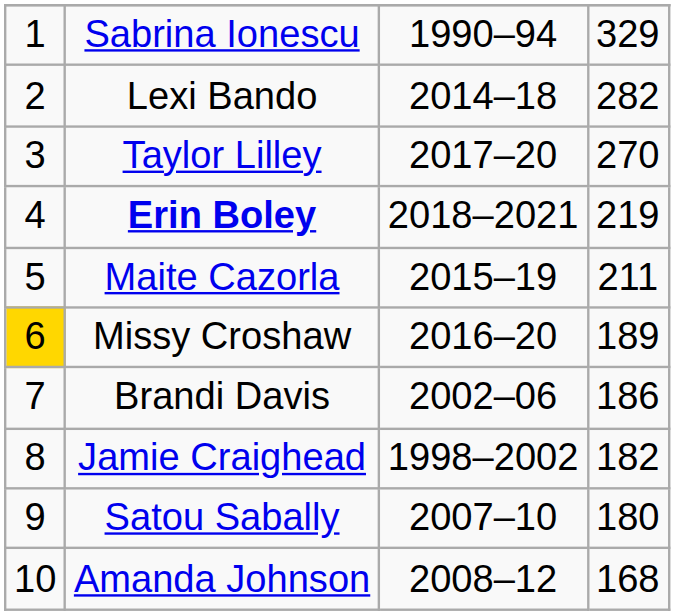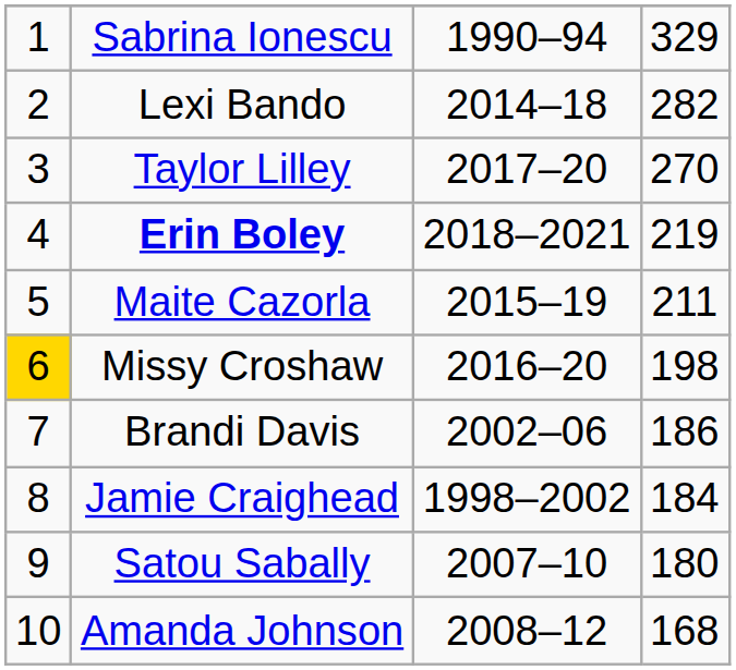Missy Croshaw | column 4: 189 -> 198
Jamie Craighead | column 4: 182 -> 184
